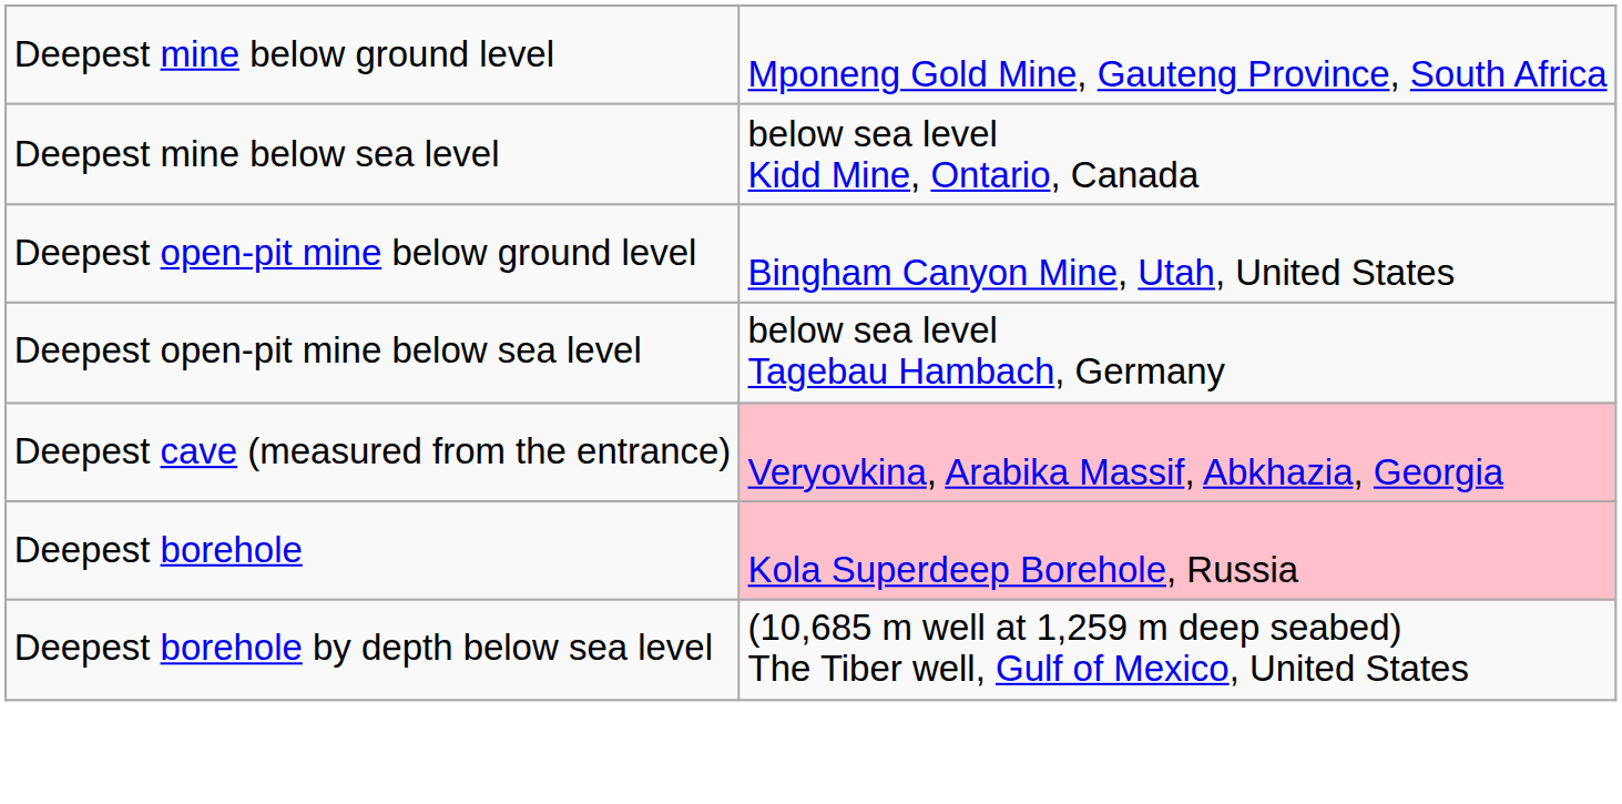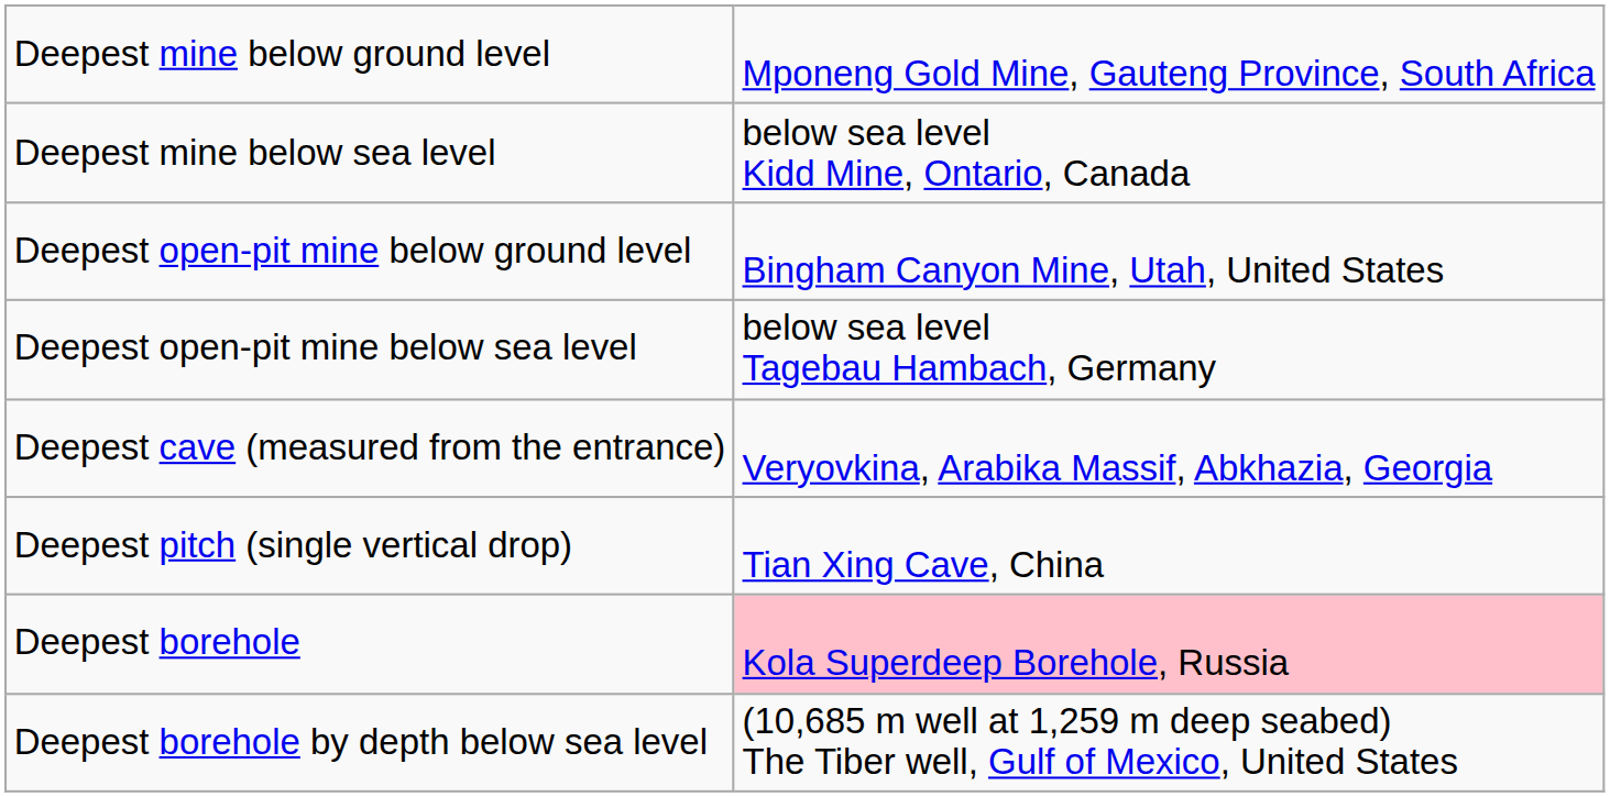Deepest cave (measured from the entrance) | column 2: pink background -> no background
+ row: Deepest pitch (single vertical drop) | Tian Xing Cave, China
